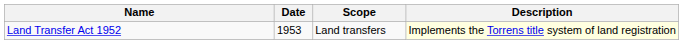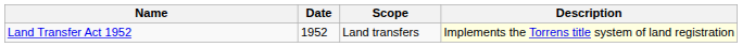Land Transfer Act 1952 | Date: 1953 -> 1952
